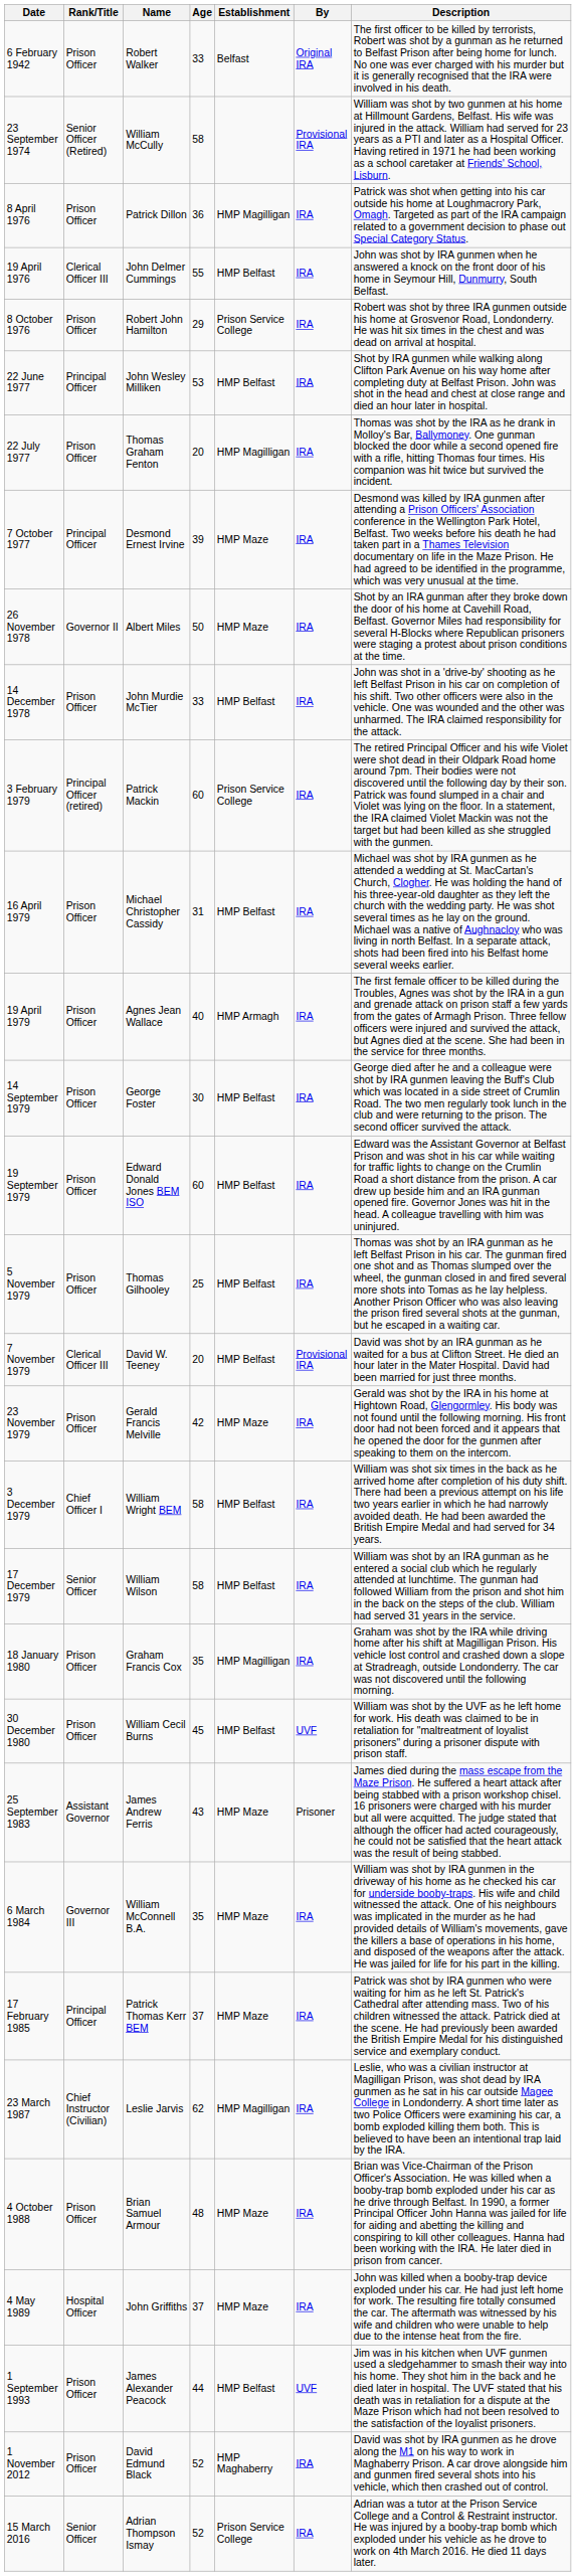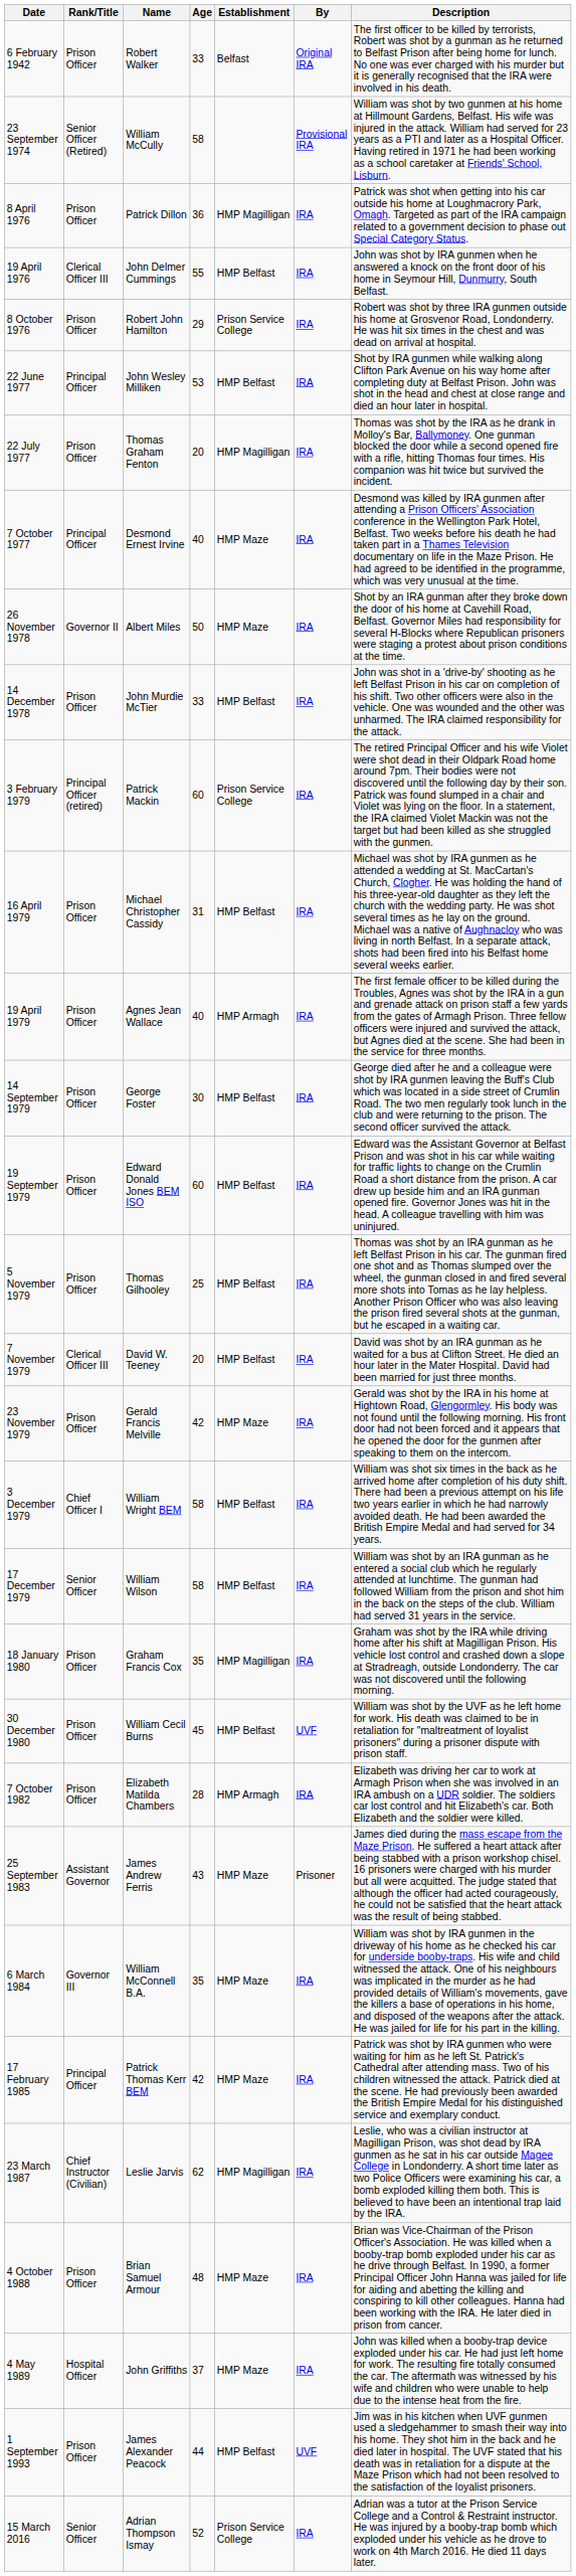7 October 1977 | Age: 39 -> 40
7 November 1979 | By: Provisional IRA -> IRA
+ row: 7 October 1982 | Prison Officer | Elizabeth Matilda Chambers | 28 | HMP Armagh | IRA | Elizabeth was driving her car to work at Armagh Prison when she was involved in an IRA ambush on a UDR soldier. The soldiers car lost control and hit Elizabeth's car. Both Elizabeth and the soldier were killed.
17 February 1985 | Age: 37 -> 42
- row: 1 November 2012 | Prison Officer | David Edmund Black | 52 | HMP Maghaberry | IRA | David was shot by IRA gunmen as he drove along the M1 on his way to work in Maghaberry Prison. A car drove alongside him and gunmen fired several shots into his vehicle, which then crashed out of control.
